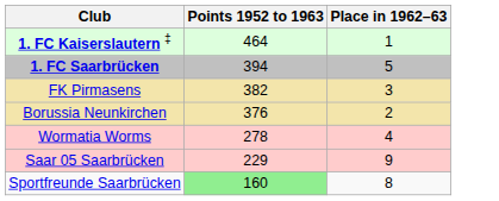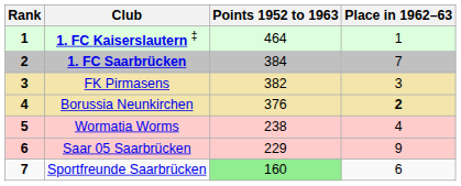+ column: Rank | 1 | 2 | 3 | 4 | 5 | 6 | 7
1. FC Saarbrücken | Points 1952 to 1963: 394 -> 384
1. FC Saarbrücken | Place in 1962–63: 5 -> 7
Borussia Neunkirchen | Place in 1962–63: normal -> bold
Wormatia Worms | Points 1952 to 1963: 278 -> 238
Sportfreunde Saarbrücken | Place in 1962–63: 8 -> 6
